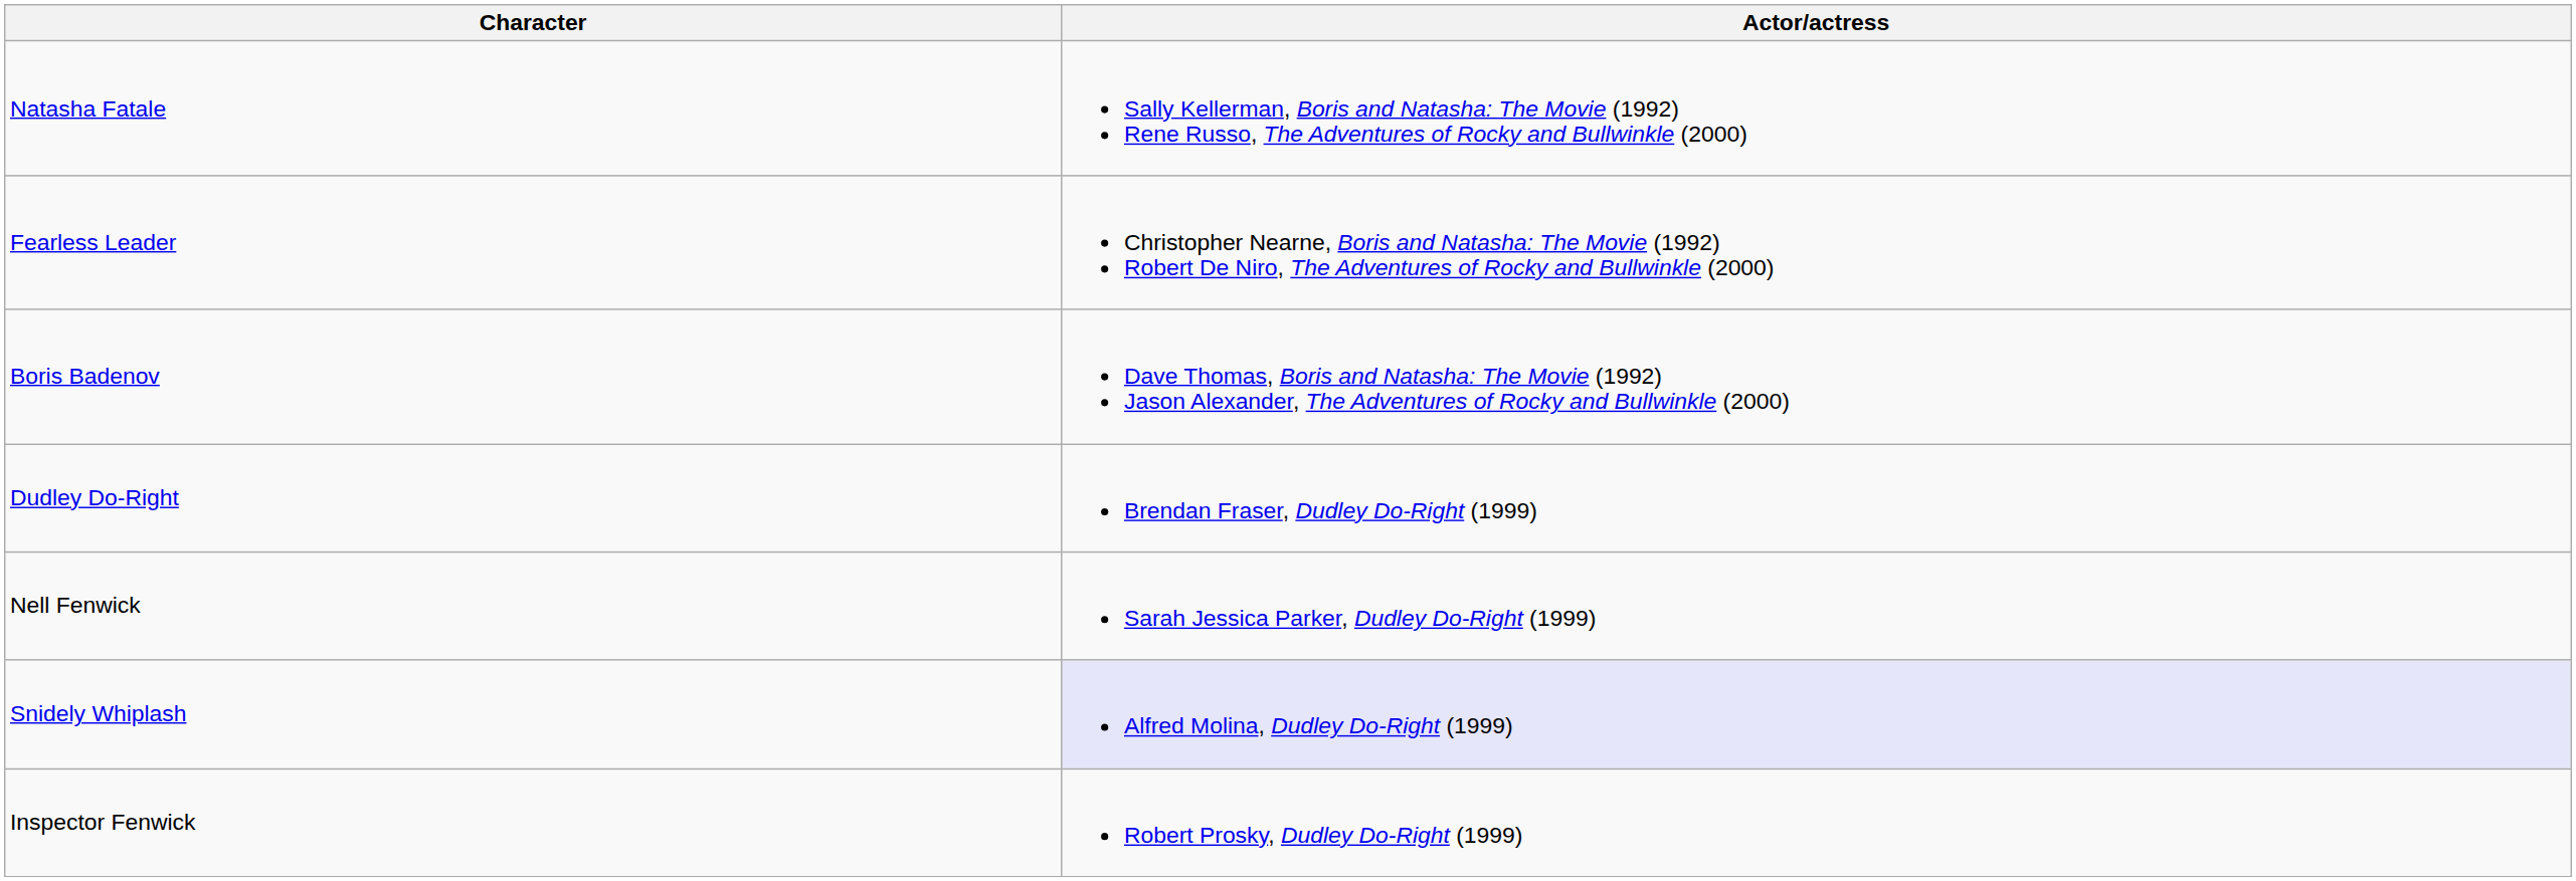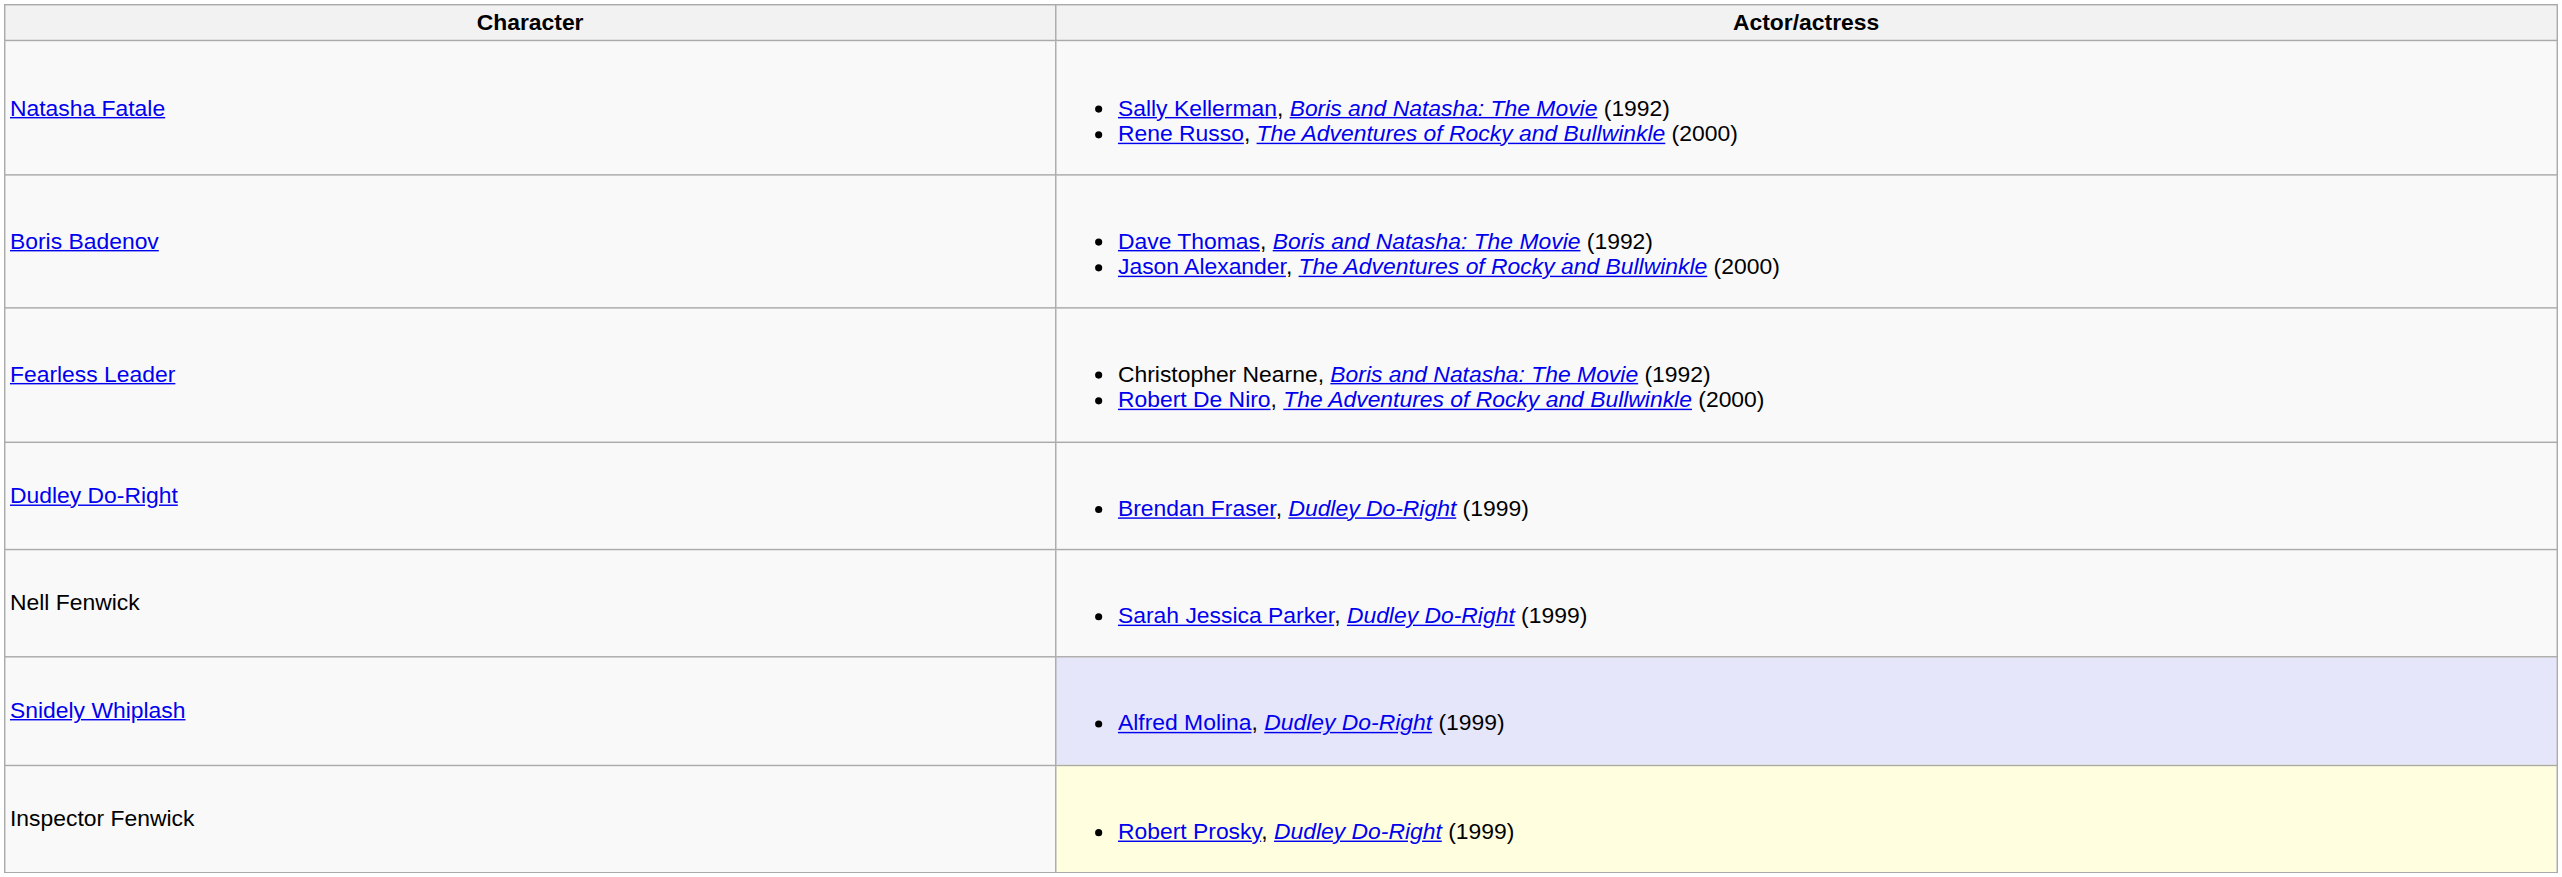rows swapped: Boris Badenov <-> Fearless Leader
Inspector Fenwick | Actor/actress: no background -> lightyellow background
